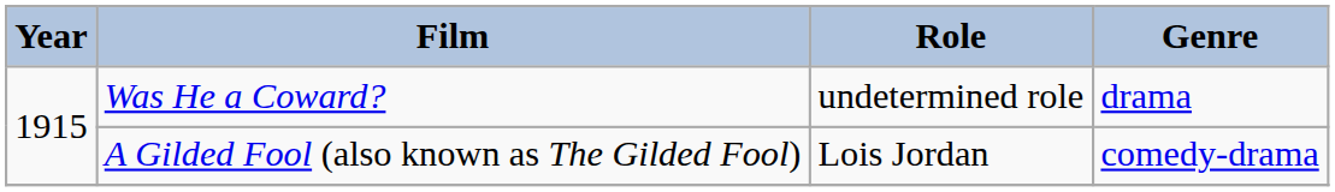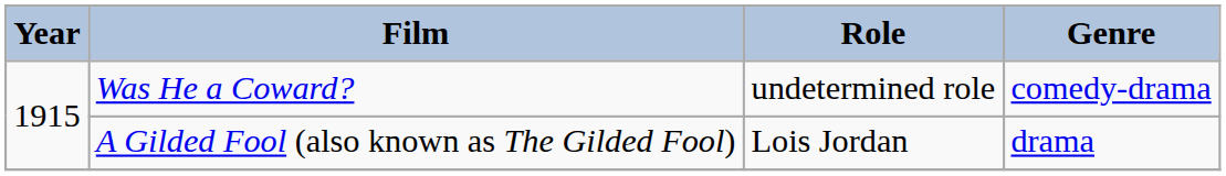Was He a Coward? | Genre: drama -> comedy-drama
A Gilded Fool (also known as The Gilded Fool) | Genre: comedy-drama -> drama
